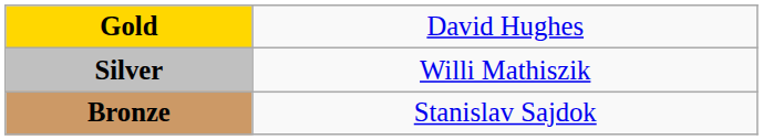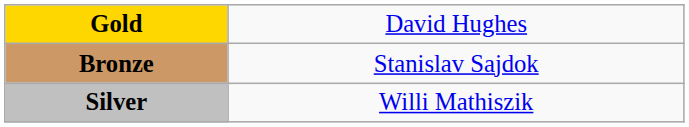rows swapped: Silver <-> Bronze
